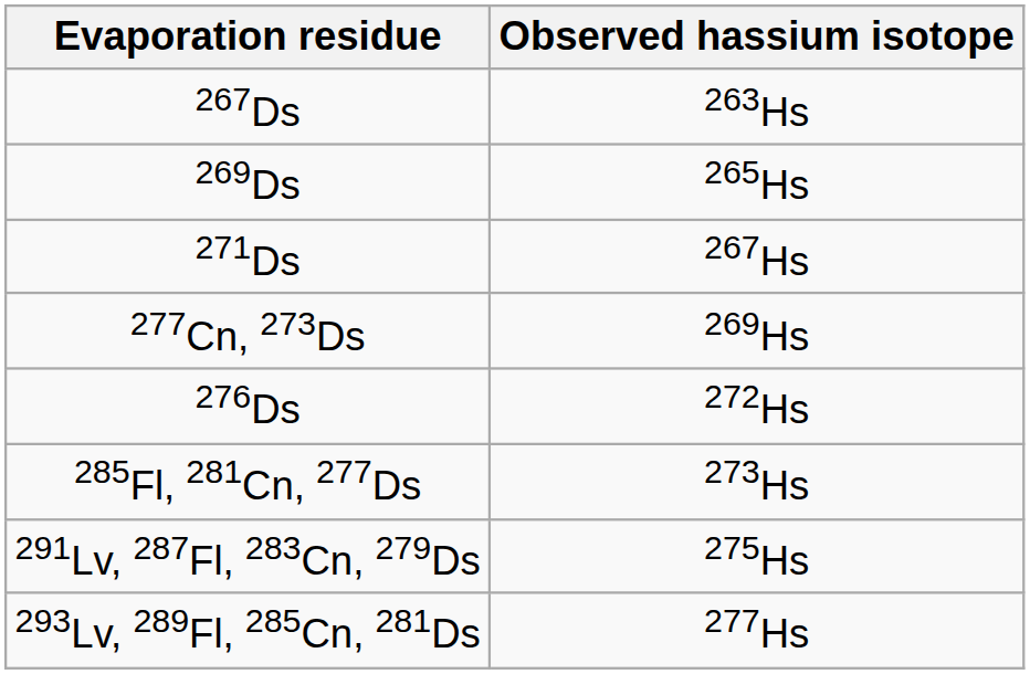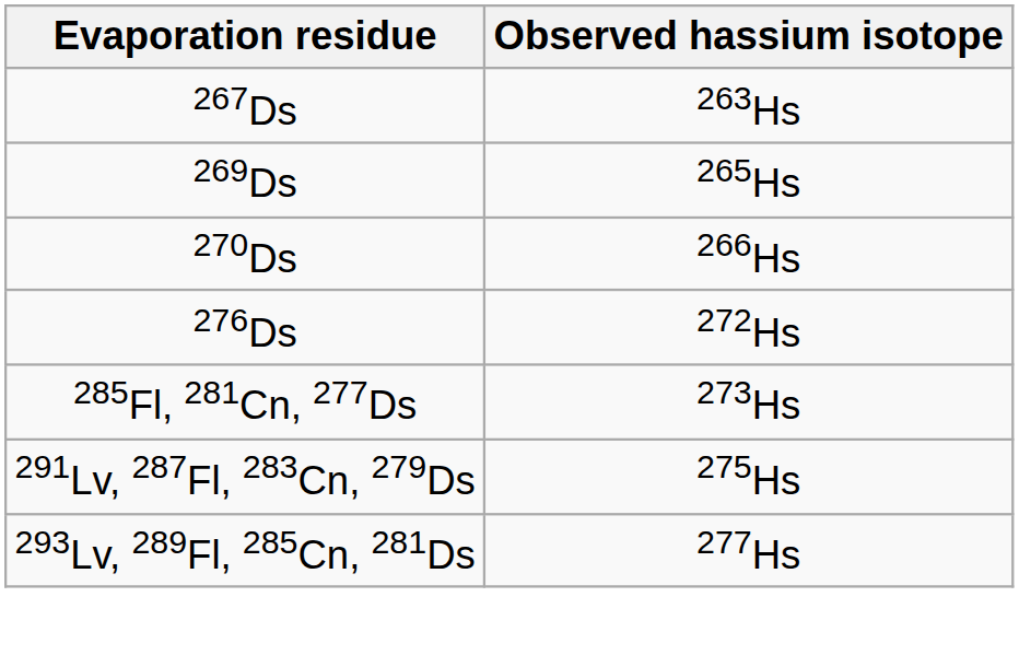+ row: 270Ds | 266Hs
- row: 271Ds | 267Hs
- row: 277Cn, 273Ds | 269Hs
